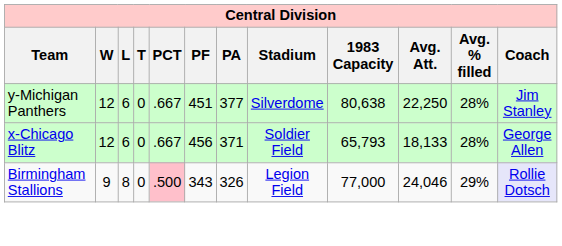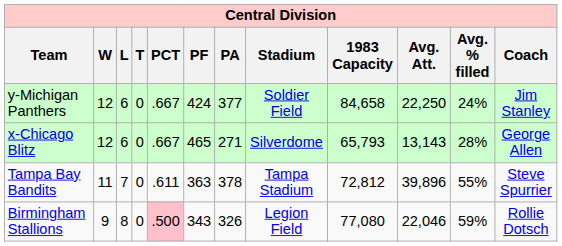y-Michigan Panthers | PF: 451 -> 424
y-Michigan Panthers | Stadium: Silverdome -> Soldier Field
y-Michigan Panthers | 1983 Capacity: 80,638 -> 84,658
y-Michigan Panthers | Avg. % filled: 28% -> 24%
x-Chicago Blitz | PF: 456 -> 465
x-Chicago Blitz | PA: 371 -> 271
x-Chicago Blitz | Stadium: Soldier Field -> Silverdome
x-Chicago Blitz | Avg. Att.: 18,133 -> 13,143
+ row: Tampa Bay Bandits | 11 | 7 | 0 | .611 | 363 | 378 | Tampa Stadium | 72,812 | 39,896 | 55% | Steve Spurrier
Birmingham Stallions | 1983 Capacity: 77,000 -> 77,080
Birmingham Stallions | Avg. Att.: 24,046 -> 22,046
Birmingham Stallions | Avg. % filled: 29% -> 59%
Birmingham Stallions | Coach: lavender background -> no background
